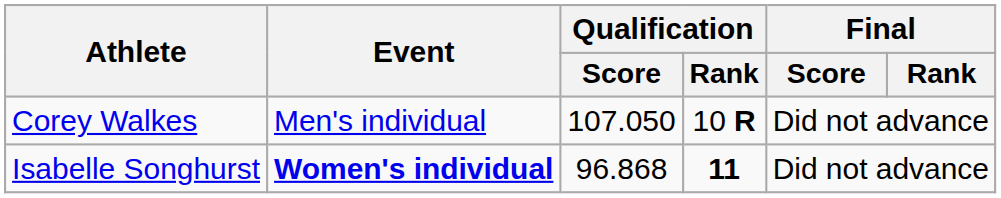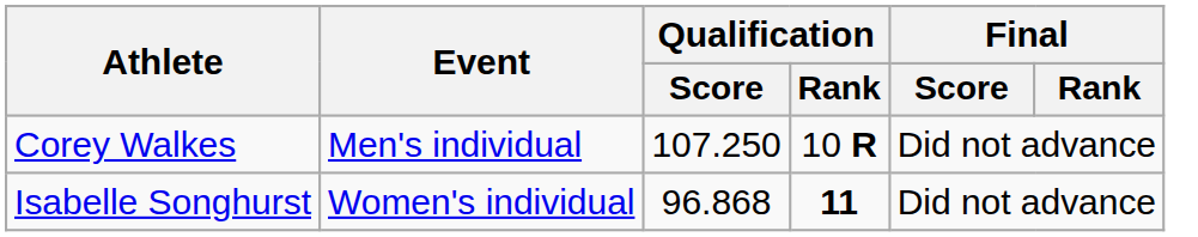Corey Walkes | Qualification / Score: 107.050 -> 107.250
Isabelle Songhurst | Event: bold -> normal
